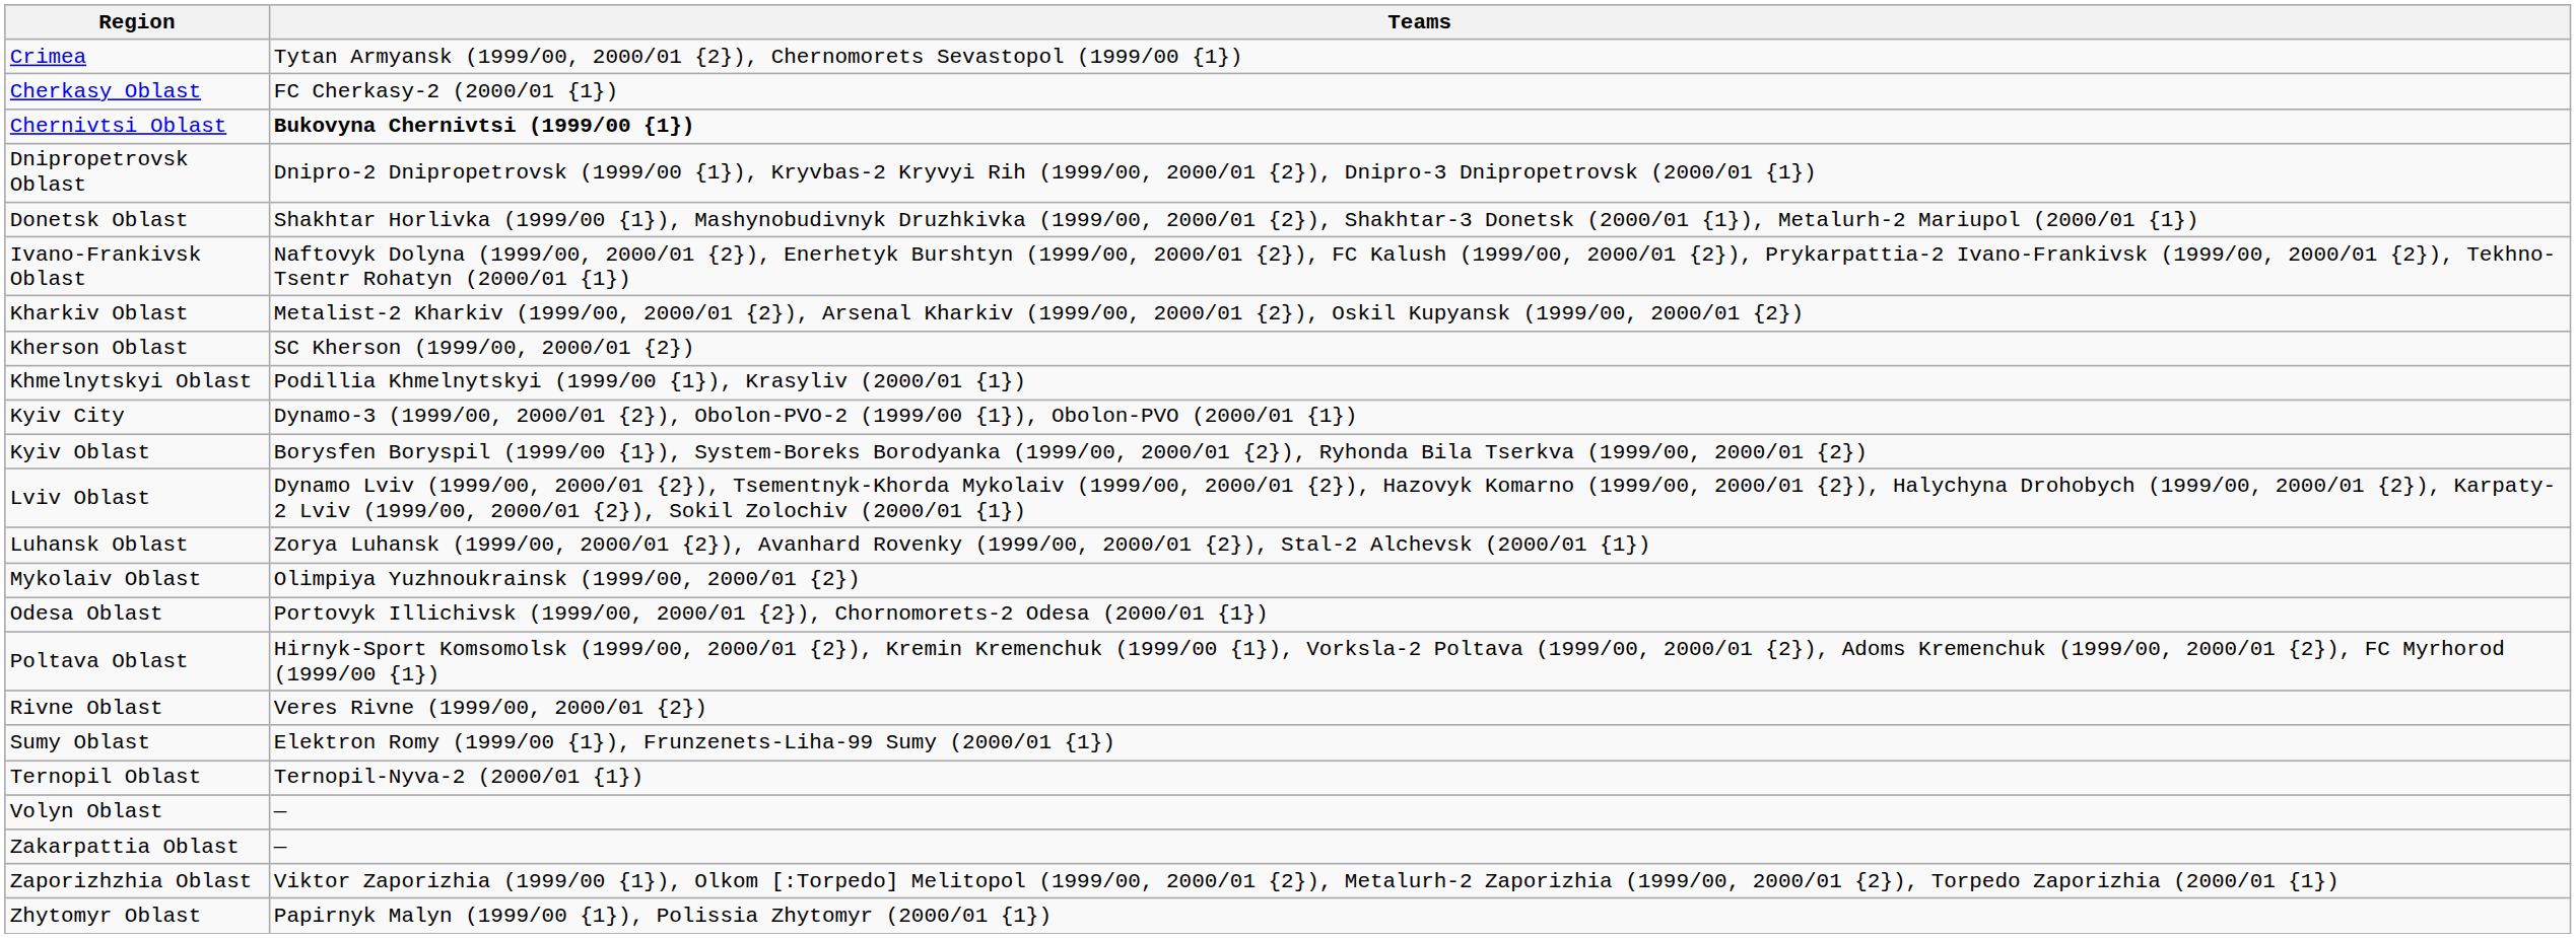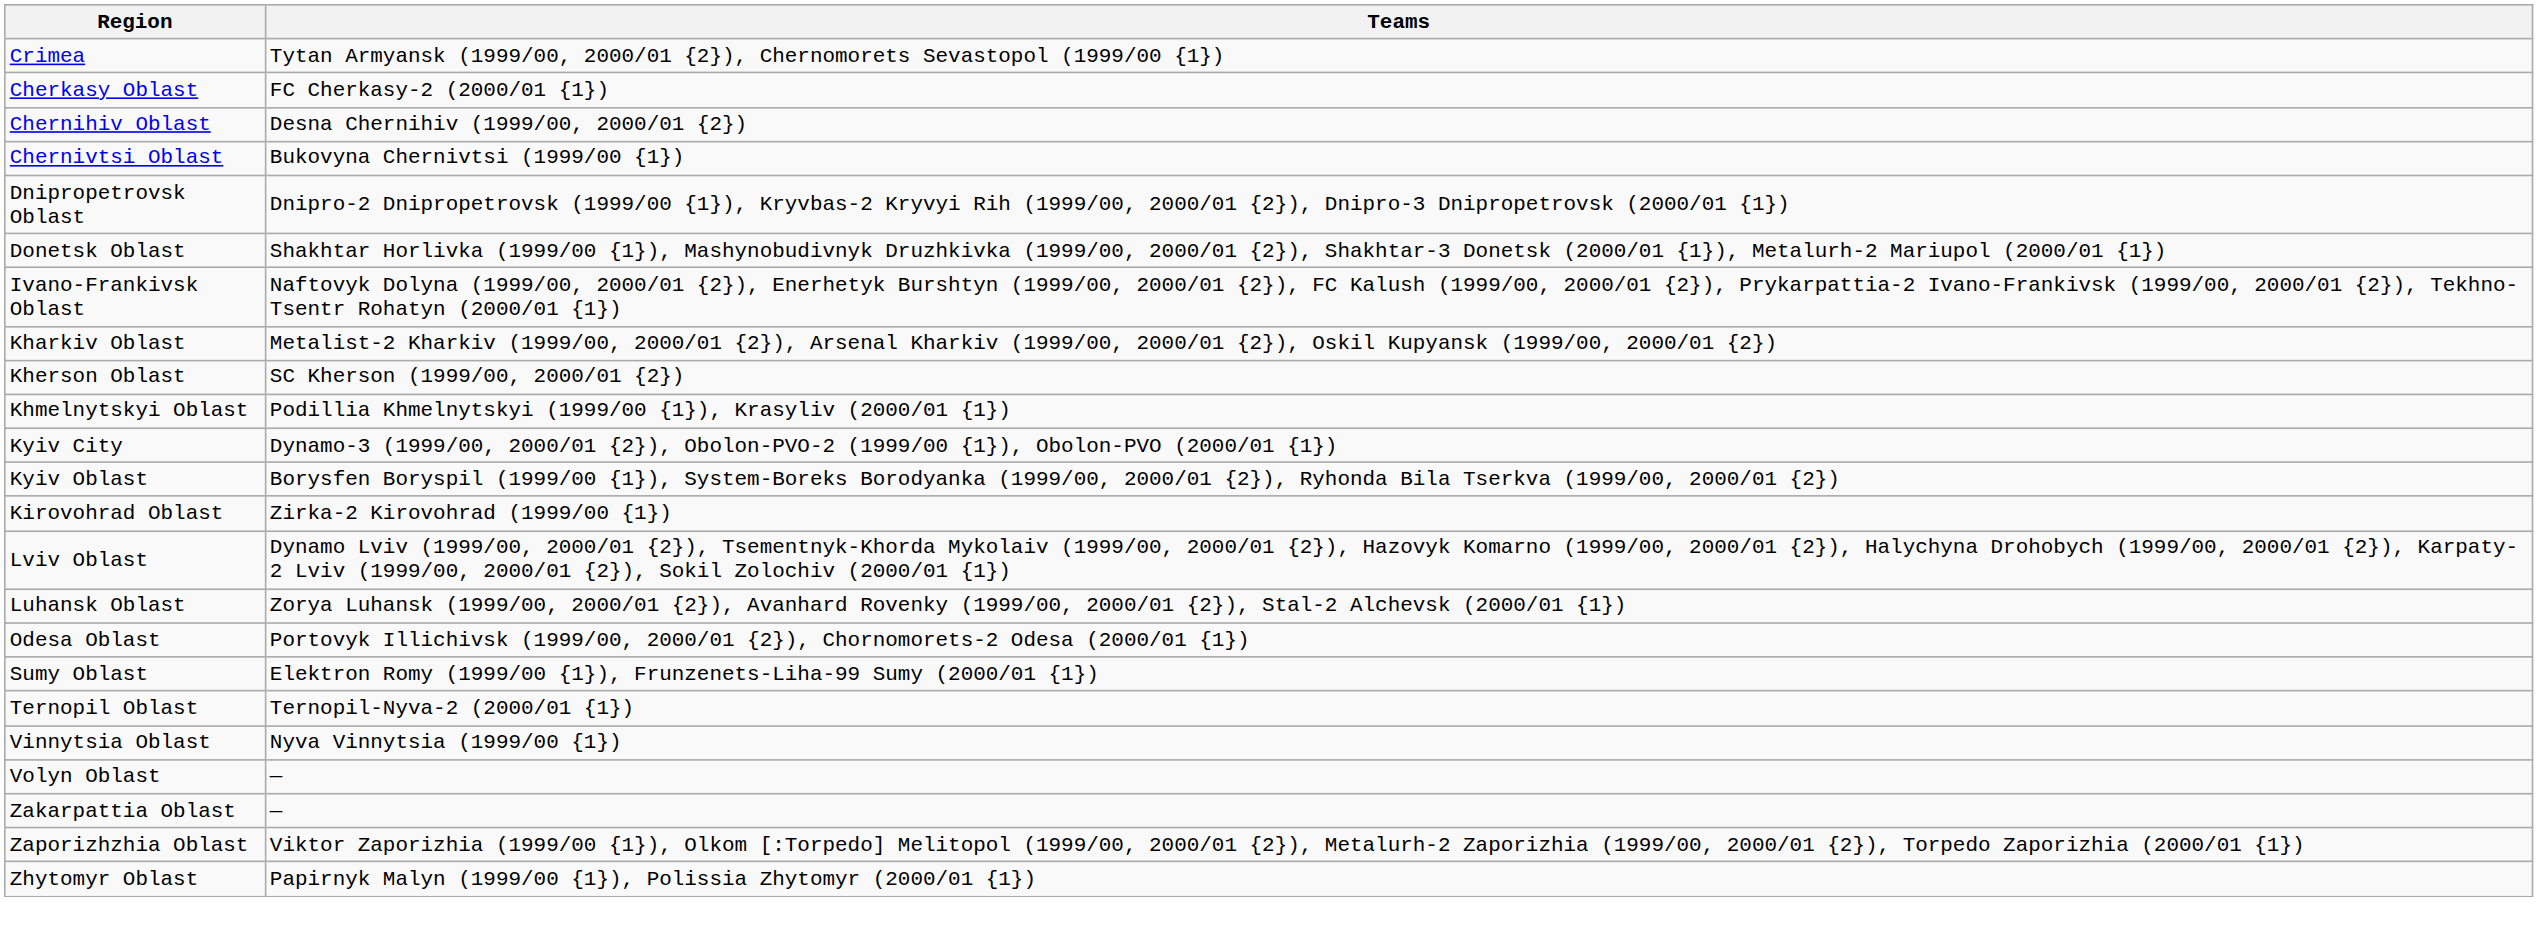+ row: Chernihiv Oblast | Desna Chernihiv (1999/00, 2000/01 {2})
Chernivtsi Oblast | Teams: bold -> normal
+ row: Kirovohrad Oblast | Zirka-2 Kirovohrad (1999/00 {1})
- row: Mykolaiv Oblast | Olimpiya Yuzhnoukrainsk (1999/00, 2000/01 {2})
- row: Poltava Oblast | Hirnyk-Sport Komsomolsk (1999/00, 2000/01 {2}), Kremin Kremenchuk (1999/00 {1}), Vorksla-2 Poltava (1999/00, 2000/01 {2}), Adoms Kremenchuk (1999/00, 2000/01 {2}), FC Myrhorod (1999/00 {1})
- row: Rivne Oblast | Veres Rivne (1999/00, 2000/01 {2})
+ row: Vinnytsia Oblast | Nyva Vinnytsia (1999/00 {1})
